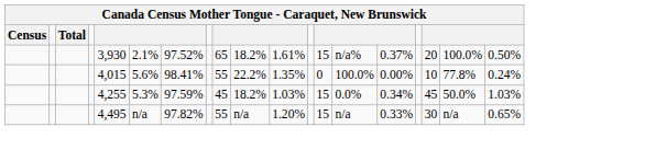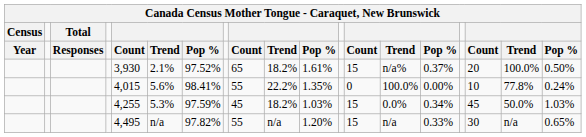+ row: Year | Responses | Count | Trend | Pop % | Count | Trend | Pop % | Count | Trend | Pop % | Count | Trend | Pop %
